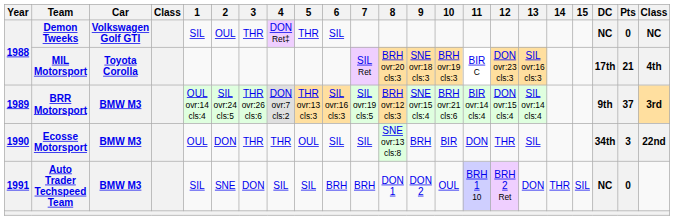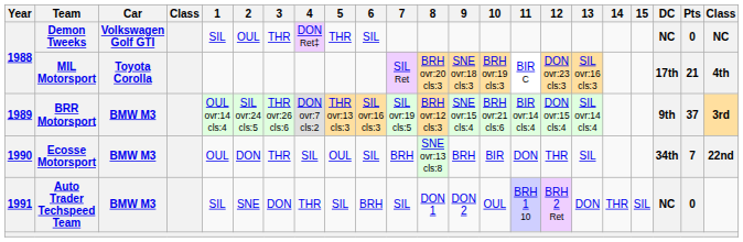Ecosse Motorsport | 4: THR -> SIL
Ecosse Motorsport | 7: SIL -> BRH
Ecosse Motorsport | Pts: 3 -> 7
Auto Trader Techspeed Team | 4: SIL -> THR
Auto Trader Techspeed Team | 7: BRH -> SIL
